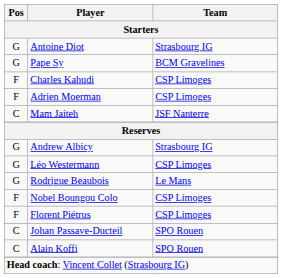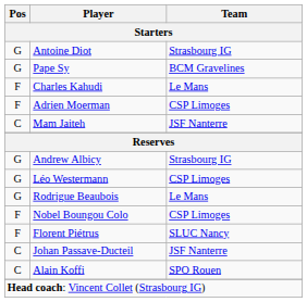Charles Kahudi | Team: CSP Limoges -> Le Mans
Florent Piétrus | Team: CSP Limoges -> SLUC Nancy
Johan Passave-Ducteil | Team: SPO Rouen -> JSF Nanterre
